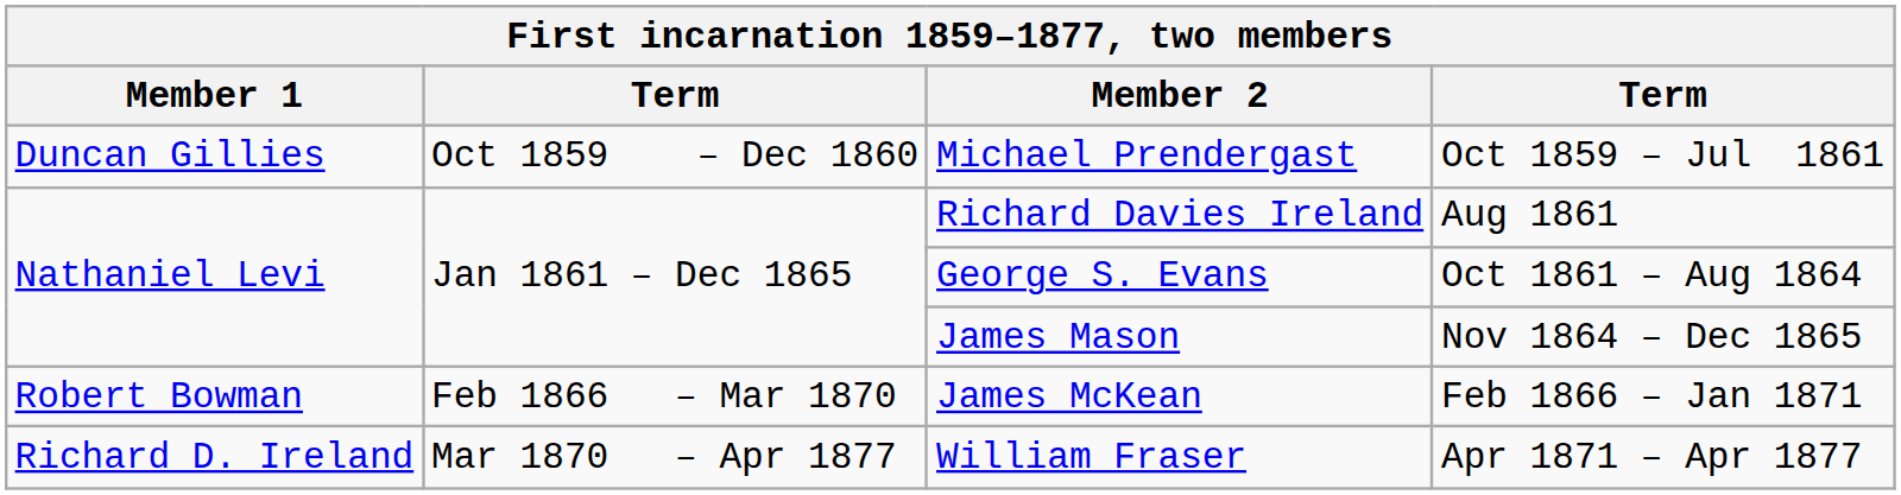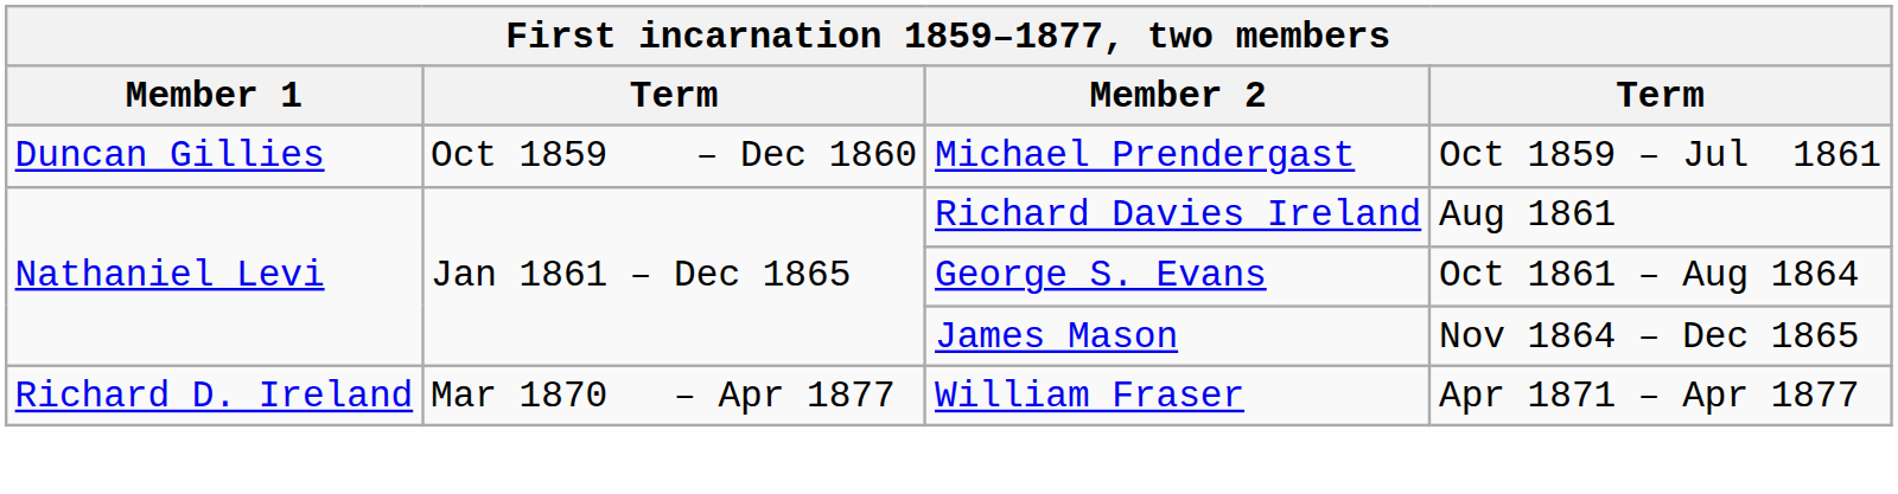- row: Robert Bowman | Feb 1866 – Mar 1870 | James McKean | Feb 1866 – Jan 1871
